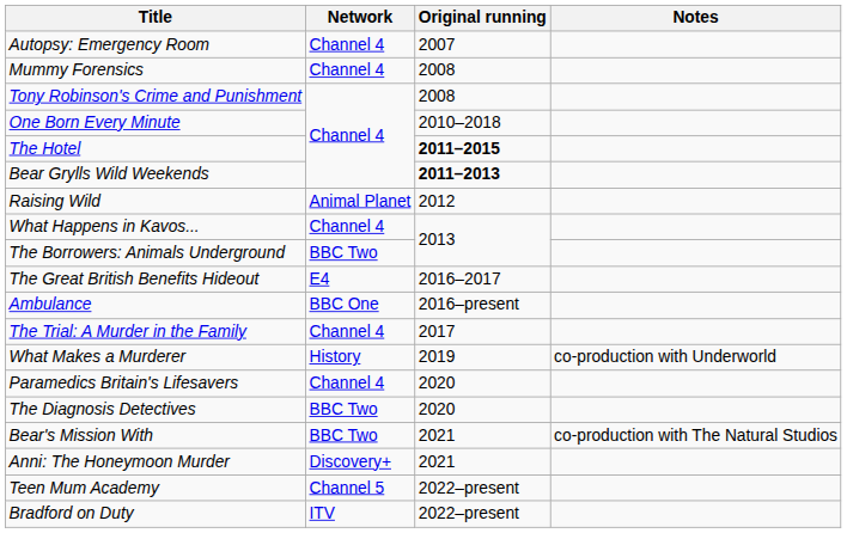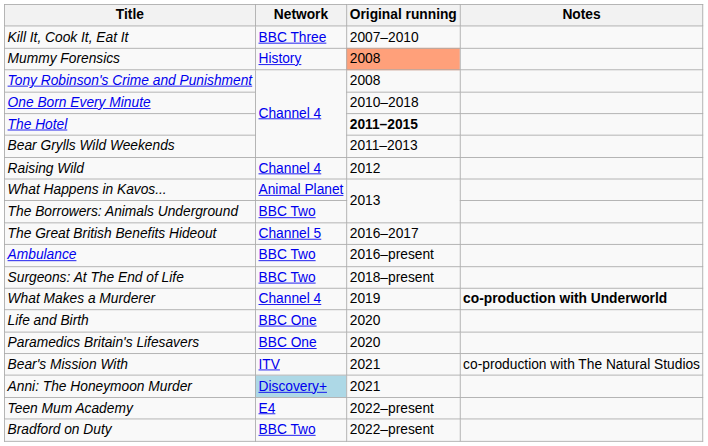+ row: Kill It, Cook It, Eat It | BBC Three | 2007–2010
- row: Autopsy: Emergency Room | Channel 4 | 2007
Mummy Forensics | Network: Channel 4 -> History
Mummy Forensics | Original running: no background -> lightsalmon background
Bear Grylls Wild Weekends | Original running: bold -> normal
Raising Wild | Network: Animal Planet -> Channel 4
What Happens in Kavos... | Network: Channel 4 -> Animal Planet
The Great British Benefits Hideout | Network: E4 -> Channel 5
Ambulance | Network: BBC One -> BBC Two
- row: The Trial: A Murder in the Family | Channel 4 | 2017
+ row: Surgeons: At The End of Life | BBC Two | 2018–present
What Makes a Murderer | Network: History -> Channel 4
What Makes a Murderer | Notes: normal -> bold
+ row: Life and Birth | BBC One | 2020
Paramedics Britain's Lifesavers | Network: Channel 4 -> BBC One
- row: The Diagnosis Detectives | BBC Two | 2020
Bear's Mission With | Network: BBC Two -> ITV
Anni: The Honeymoon Murder | Network: no background -> lightblue background
Teen Mum Academy | Network: Channel 5 -> E4
Bradford on Duty | Network: ITV -> BBC Two
